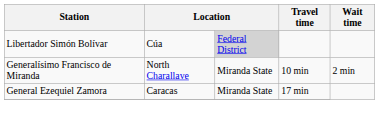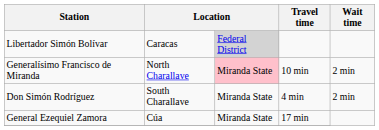Libertador Simón Bolívar | column 2: Cúa -> Caracas
Generalísimo Francisco de Miranda | column 3: no background -> pink background
+ row: Don Simón Rodríguez | South Charallave | Miranda State | 4 min | 2 min
General Ezequiel Zamora | column 2: Caracas -> Cúa
